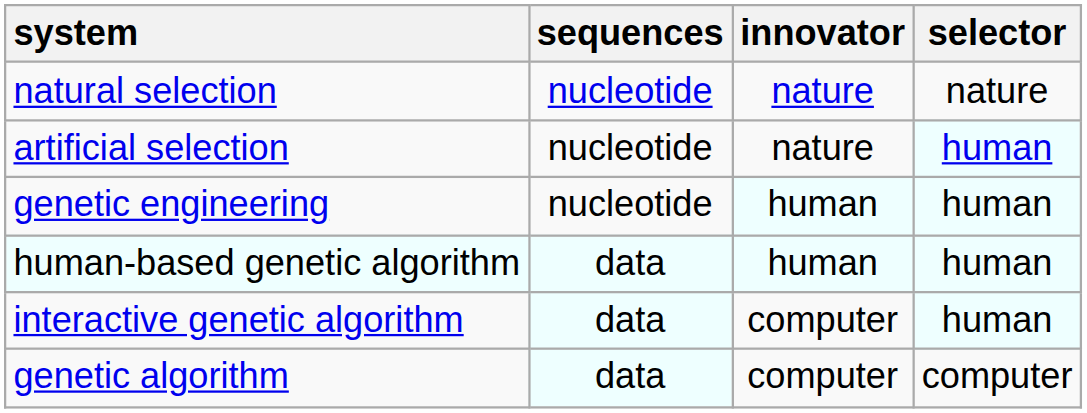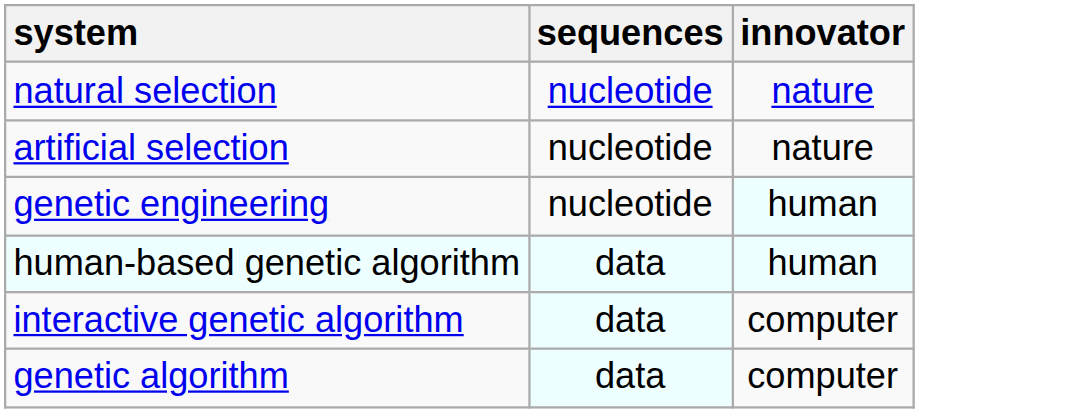- column: selector | nature | human | human | human | human | computer
